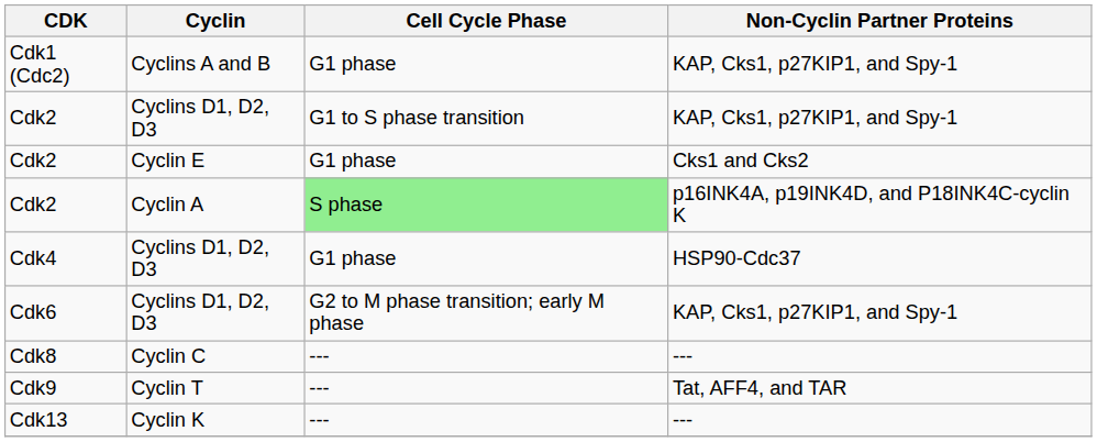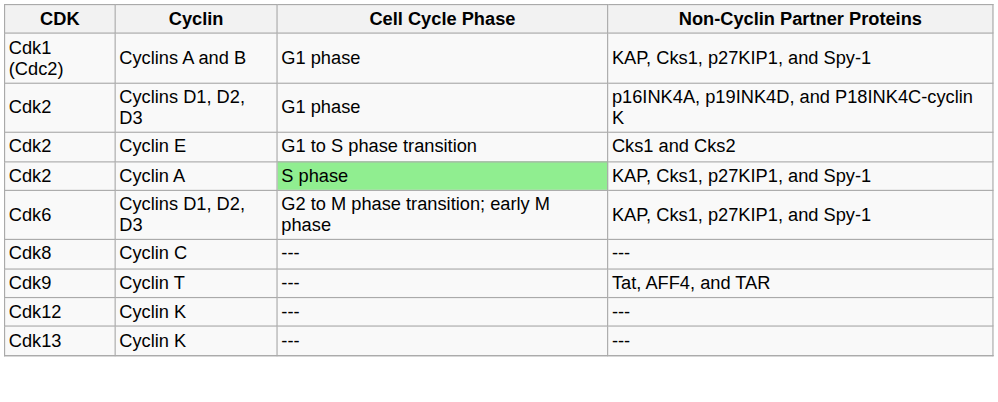Cdk2 / Cyclins D1, D2, D3 | Cell Cycle Phase: G1 to S phase transition -> G1 phase
Cdk2 / Cyclins D1, D2, D3 | Non-Cyclin Partner Proteins: KAP, Cks1, p27KIP1, and Spy-1 -> p16INK4A, p19INK4D, and P18INK4C-cyclin K
Cdk2 / Cyclin E | Cell Cycle Phase: G1 phase -> G1 to S phase transition
Cdk2 / Cyclin A | Non-Cyclin Partner Proteins: p16INK4A, p19INK4D, and P18INK4C-cyclin K -> KAP, Cks1, p27KIP1, and Spy-1
- row: Cdk4 | Cyclins D1, D2, D3 | G1 phase | HSP90-Cdc37
+ row: Cdk12 | Cyclin K | --- | ---
